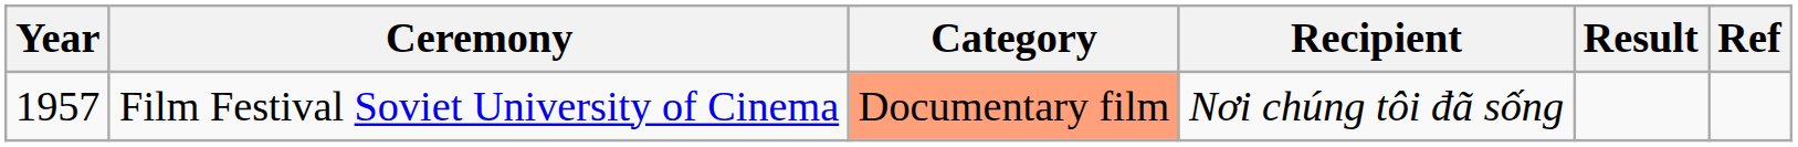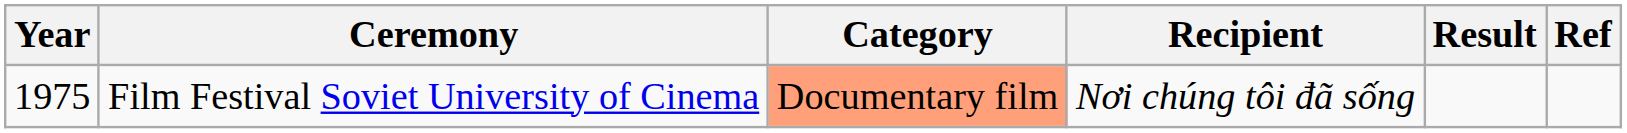Film Festival Soviet University of Cinema | Year: 1957 -> 1975
